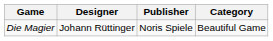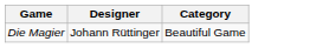- column: Publisher | Noris Spiele
